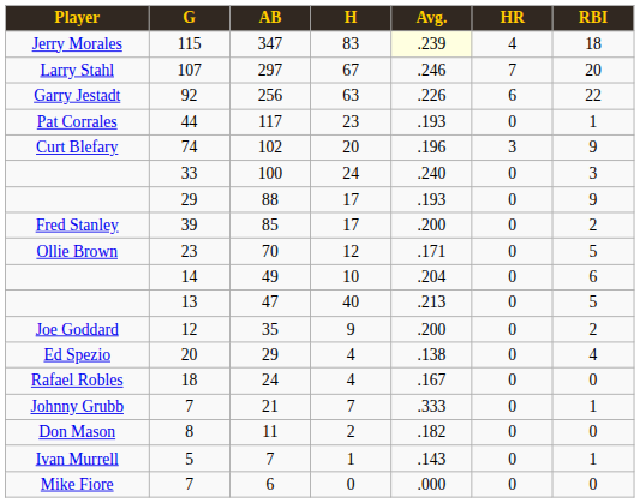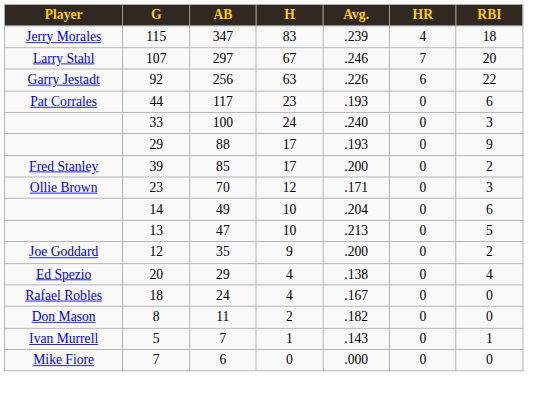347 | Avg.: lightyellow background -> no background
117 | RBI: 1 -> 6
- row: Curt Blefary | 74 | 102 | 20 | .196 | 3 | 9
70 | RBI: 5 -> 3
47 | H: 40 -> 10
- row: Johnny Grubb | 7 | 21 | 7 | .333 | 0 | 1
